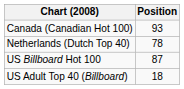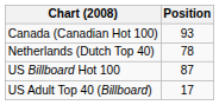US Adult Top 40 (Billboard) | Position: 18 -> 17
